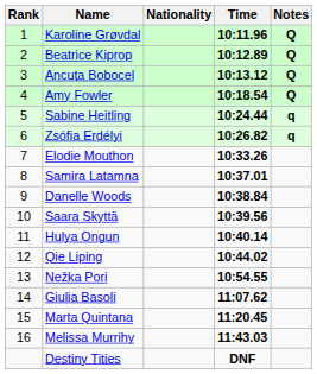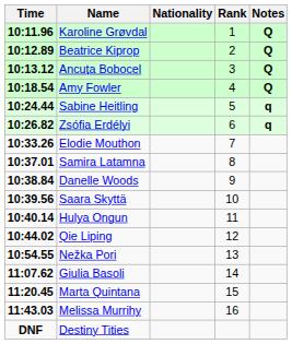columns swapped: Rank <-> Time
